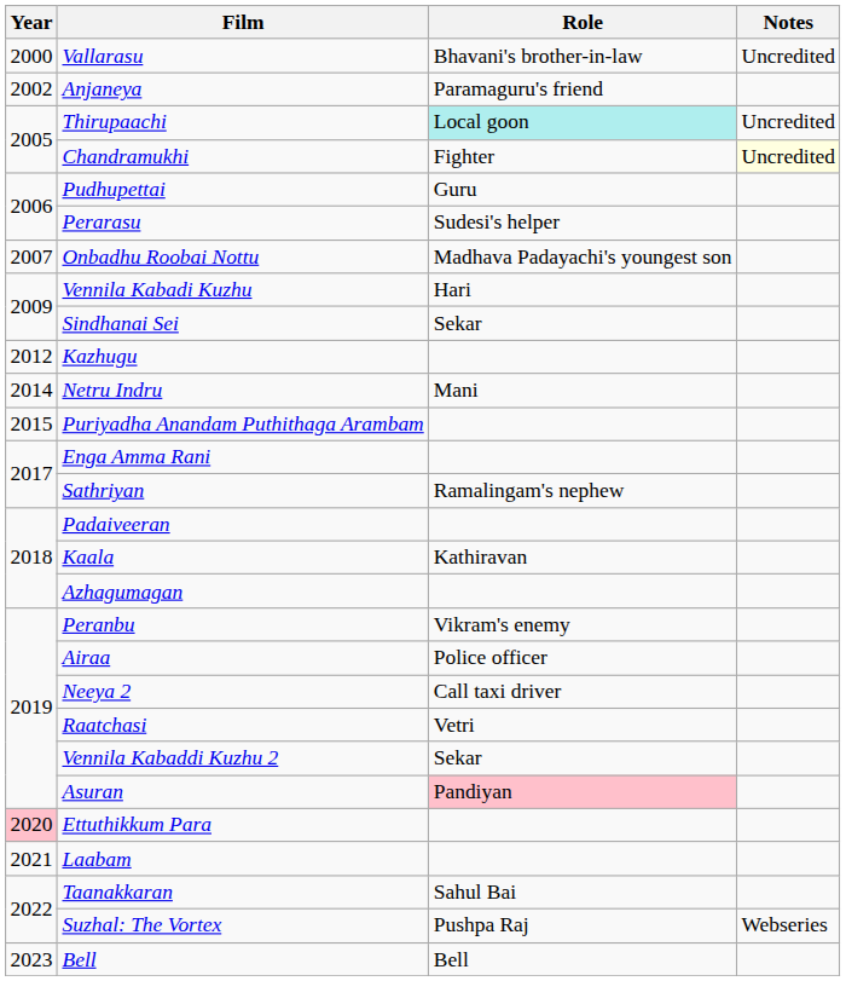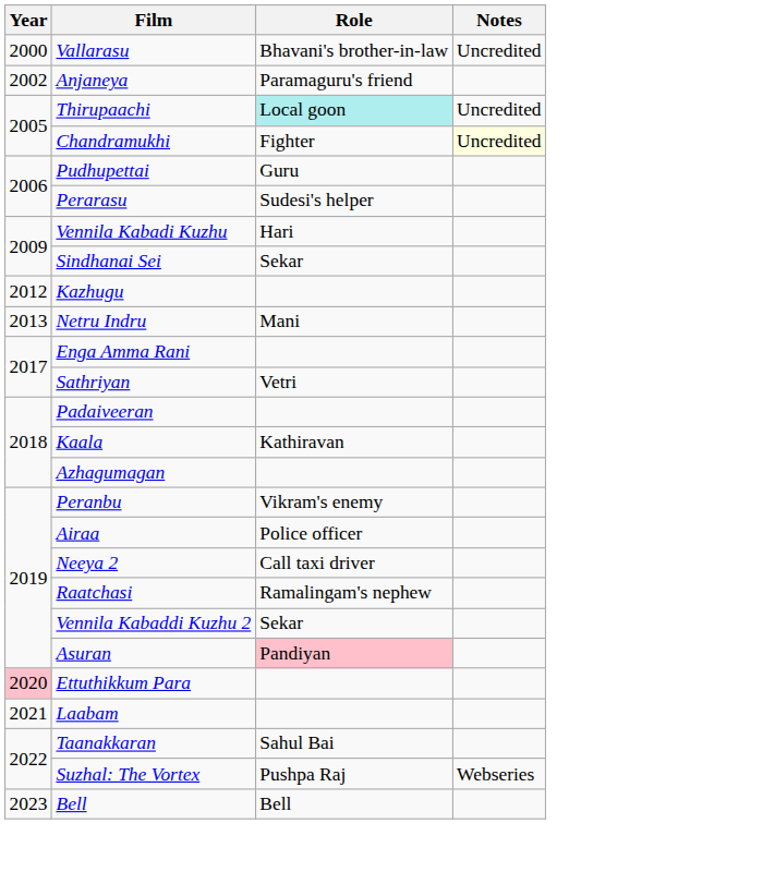- row: 2007 | Onbadhu Roobai Nottu | Madhava Padayachi's youngest son
Netru Indru | Year: 2014 -> 2013
- row: 2015 | Puriyadha Anandam Puthithaga Arambam
Sathriyan | Role: Ramalingam's nephew -> Vetri
Raatchasi | Role: Vetri -> Ramalingam's nephew
